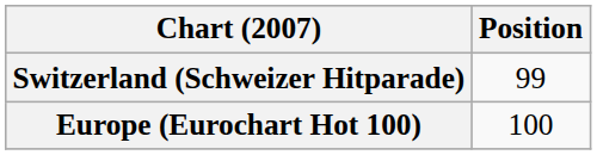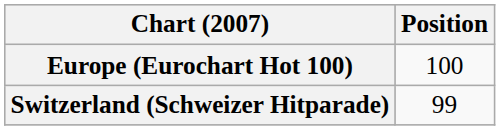rows swapped: Europe (Eurochart Hot 100) <-> Switzerland (Schweizer Hitparade)
